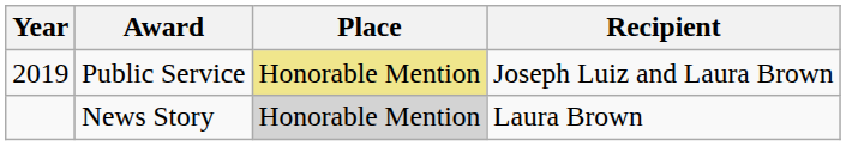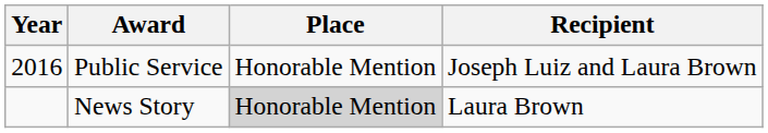Public Service | Year: 2019 -> 2016
Public Service | Place: khaki background -> no background
